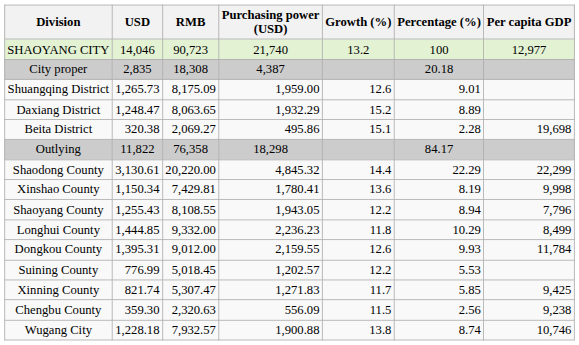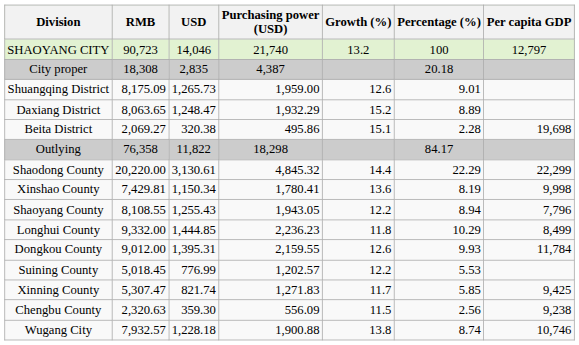columns swapped: RMB <-> USD
SHAOYANG CITY | Per capita GDP: 12,977 -> 12,797
